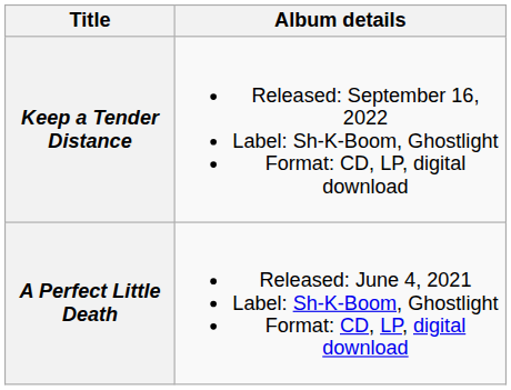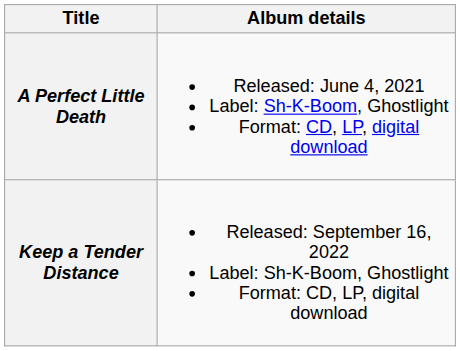rows swapped: A Perfect Little Death <-> Keep a Tender Distance
